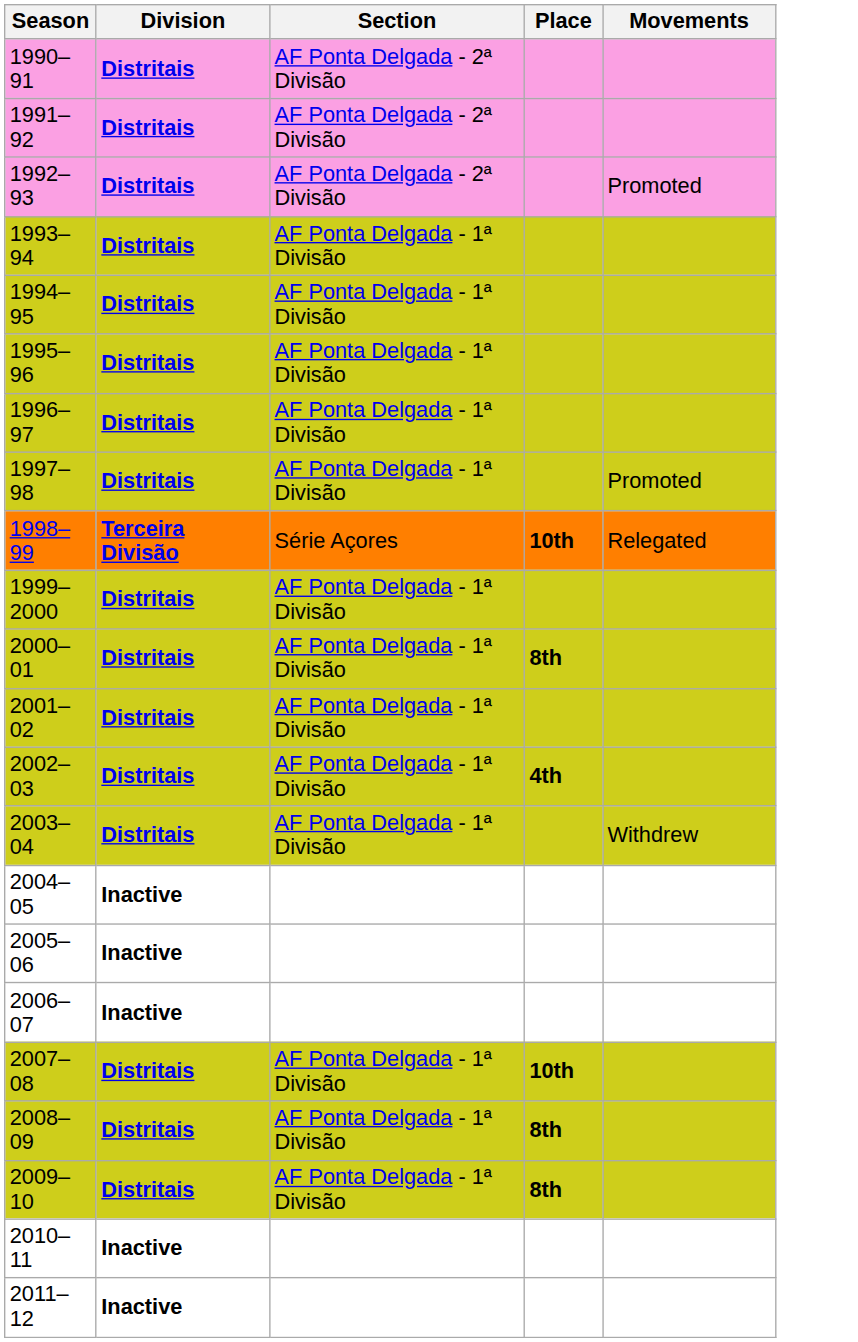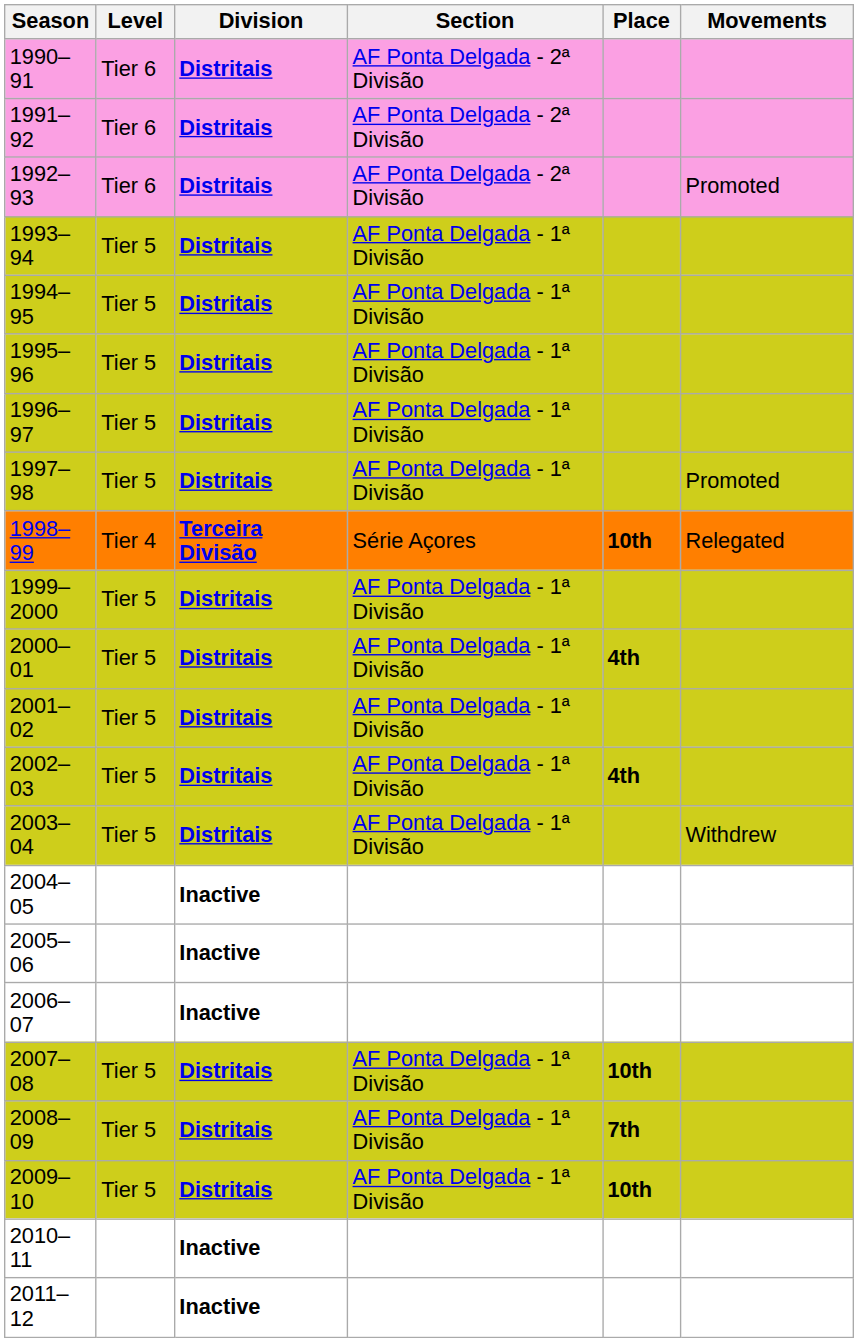+ column: Level | Tier 6 | Tier 6 | Tier 6 | Tier 5 | Tier 5 | Tier 5 | Tier 5 | Tier 5 | Tier 4 | Tier 5 | Tier 5 | Tier 5 | Tier 5 | Tier 5 | Tier 5 | Tier 5 | Tier 5
2000–01 | Place: 8th -> 4th
2008–09 | Place: 8th -> 7th
2009–10 | Place: 8th -> 10th
